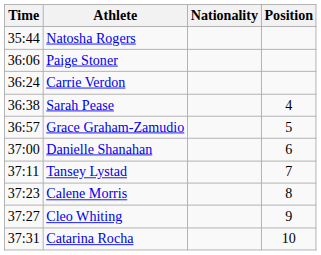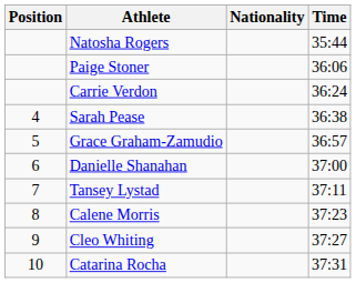columns swapped: Position <-> Time
